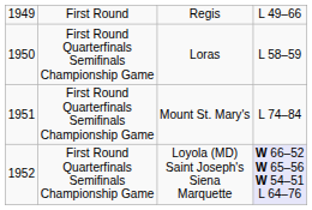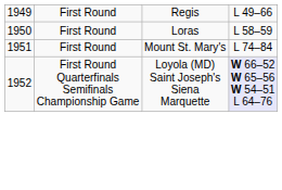Loras | column 2: First Round Quarterfinals Semifinals Championship Game -> First Round
Mount St. Mary's | column 2: First Round Quarterfinals Semifinals Championship Game -> First Round
